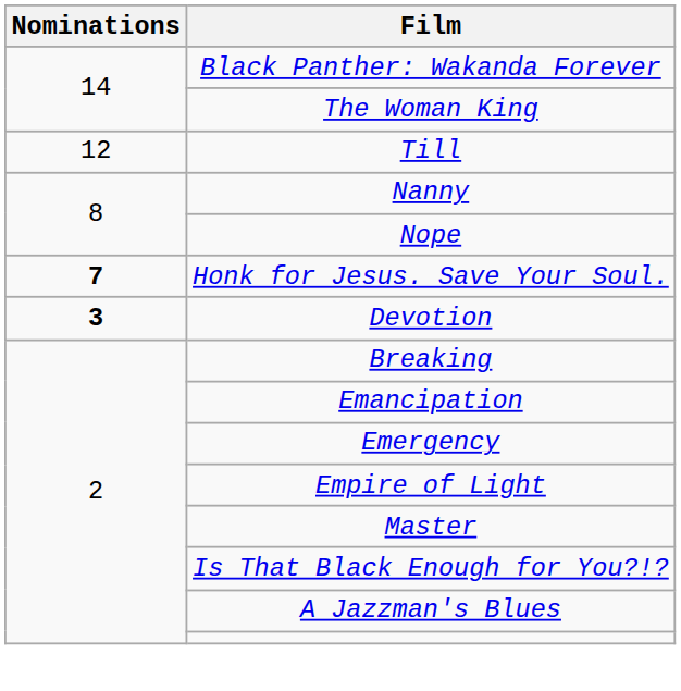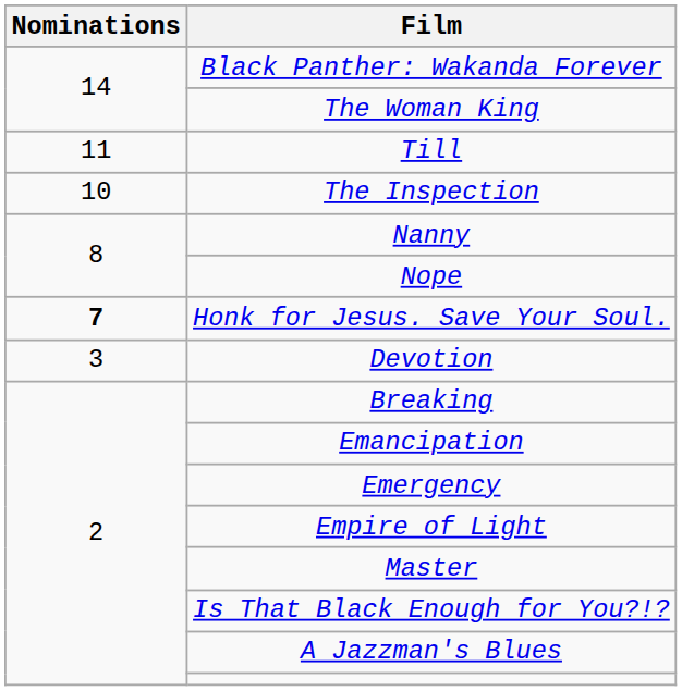Till | Nominations: 12 -> 11
+ row: 10 | The Inspection
Devotion | Nominations: bold -> normal
